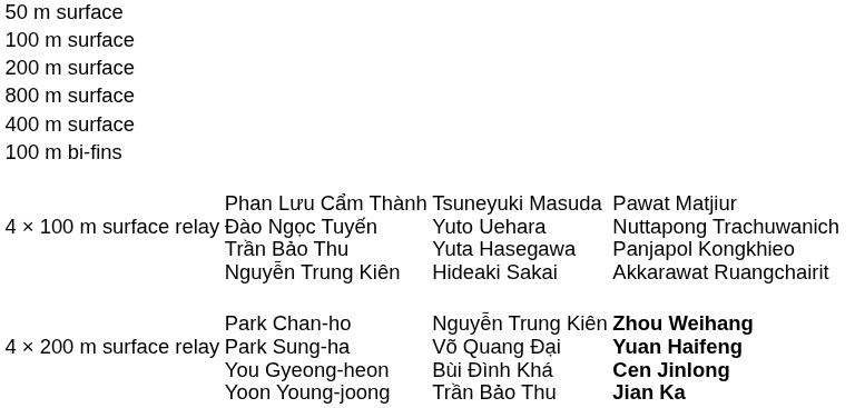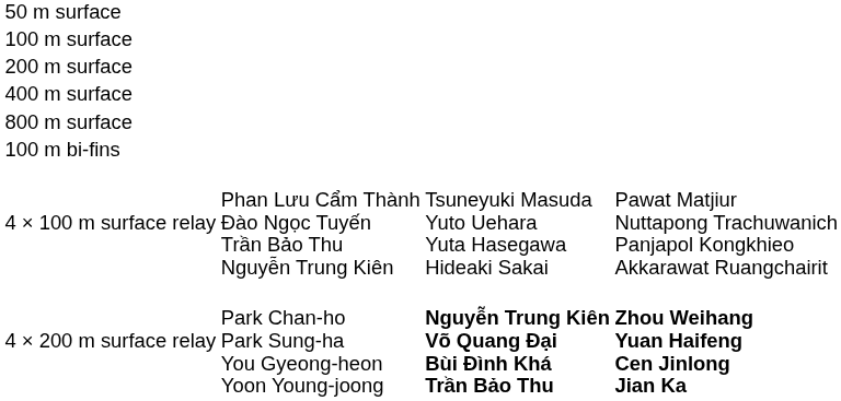rows swapped: 400 m surface <-> 800 m surface
4 × 200 m surface relay | column 3: normal -> bold
